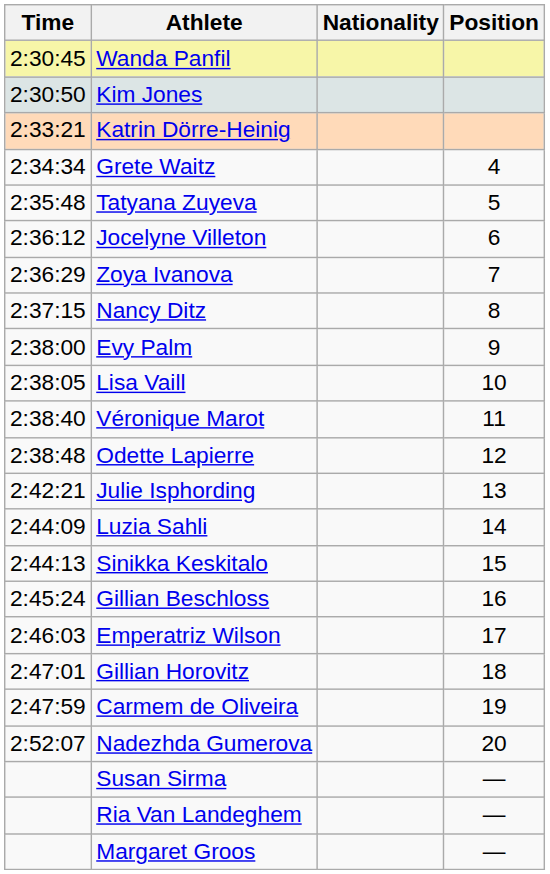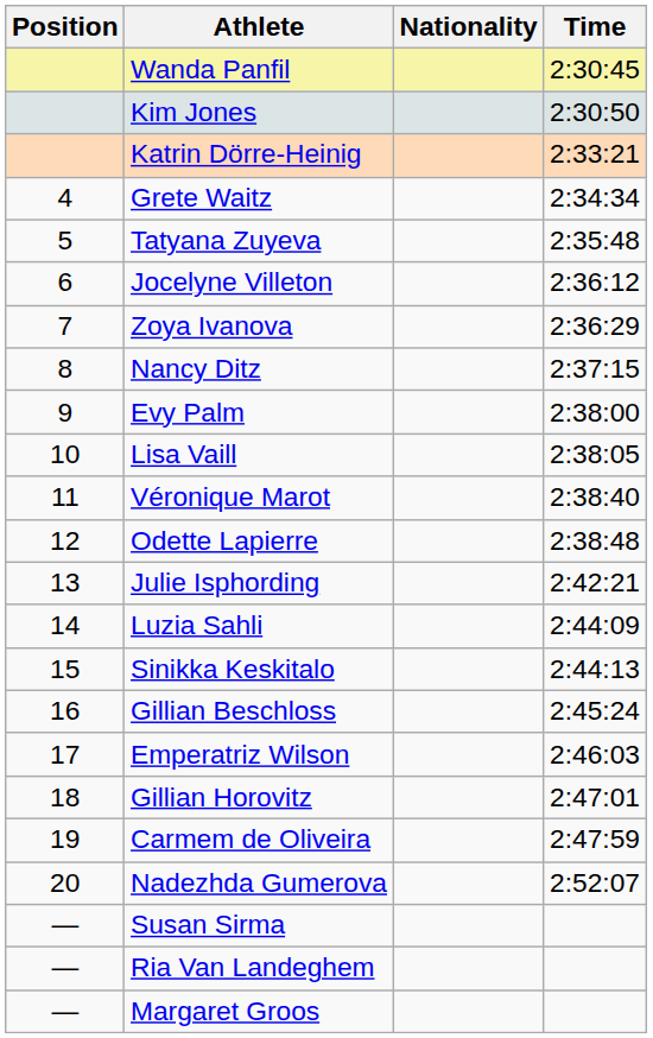columns swapped: Position <-> Time
